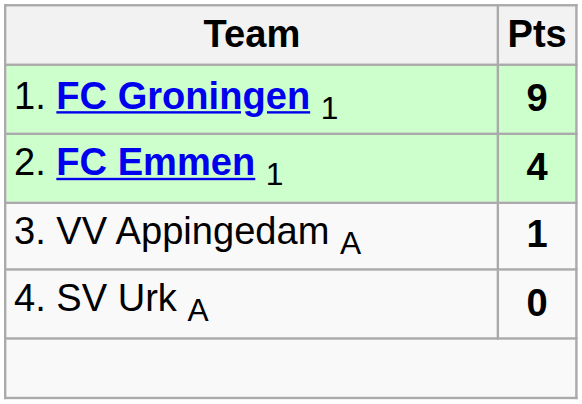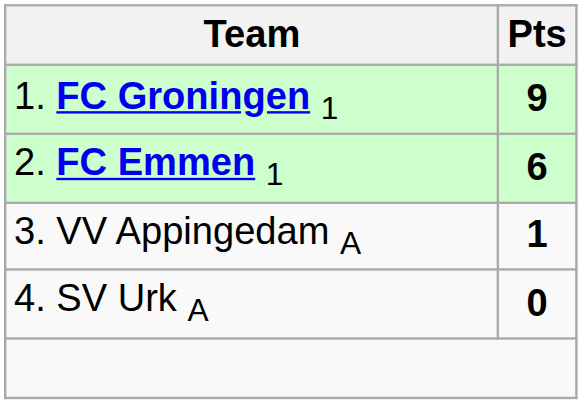2. FC Emmen 1 | Pts: 4 -> 6
